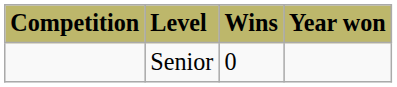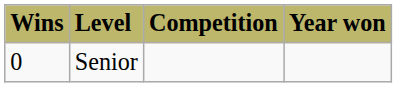columns swapped: Competition <-> Wins
